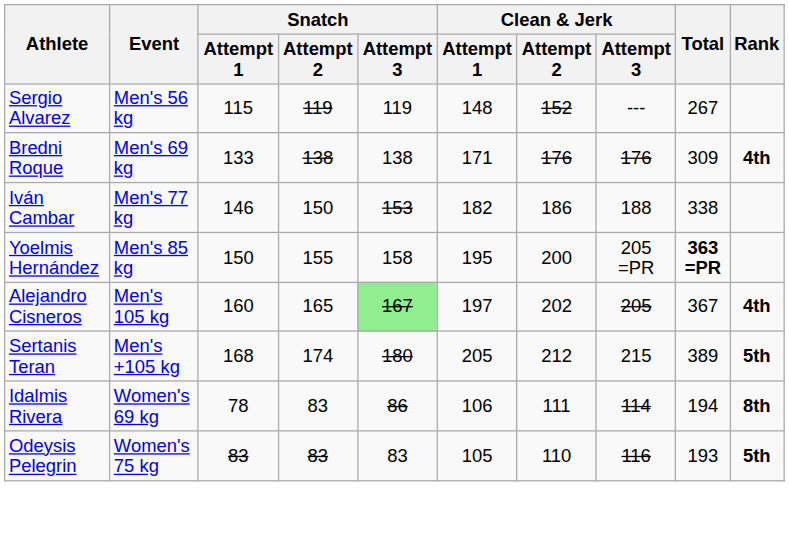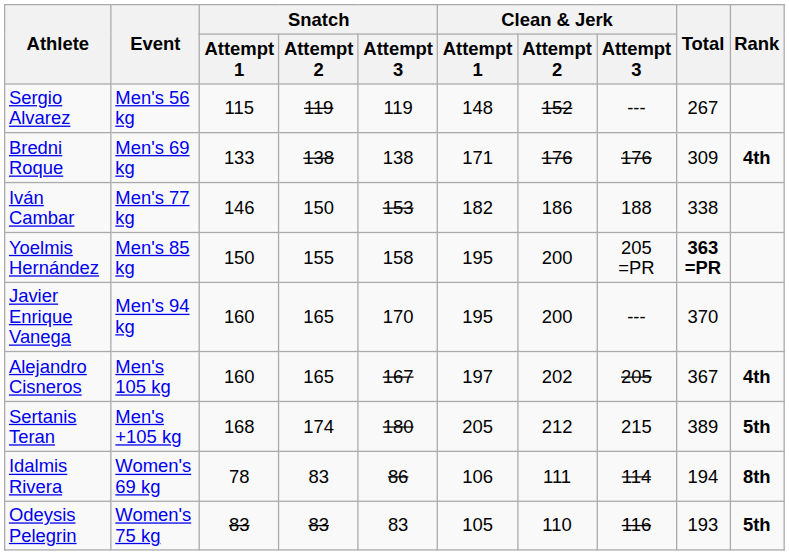+ row: Javier Enrique Vanega | Men's 94 kg | 160 | 165 | 170 | 195 | 200 | --- | 370
Alejandro Cisneros | Snatch / Attempt 3: lightgreen background -> no background
